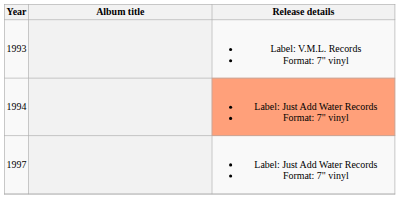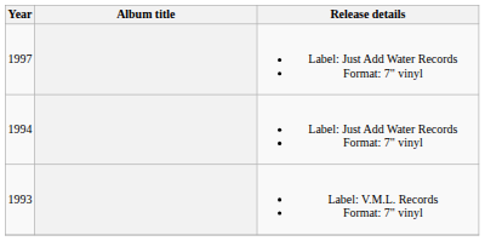rows swapped: 1993 <-> 1997
1994 | Release details: lightsalmon background -> no background
